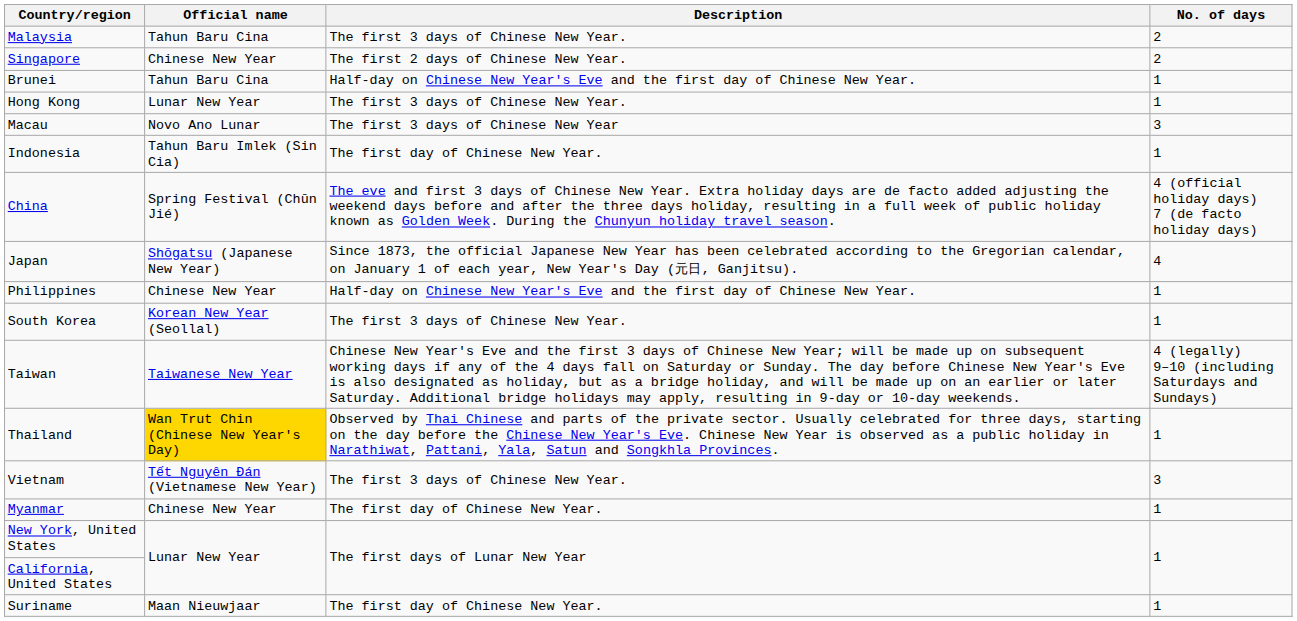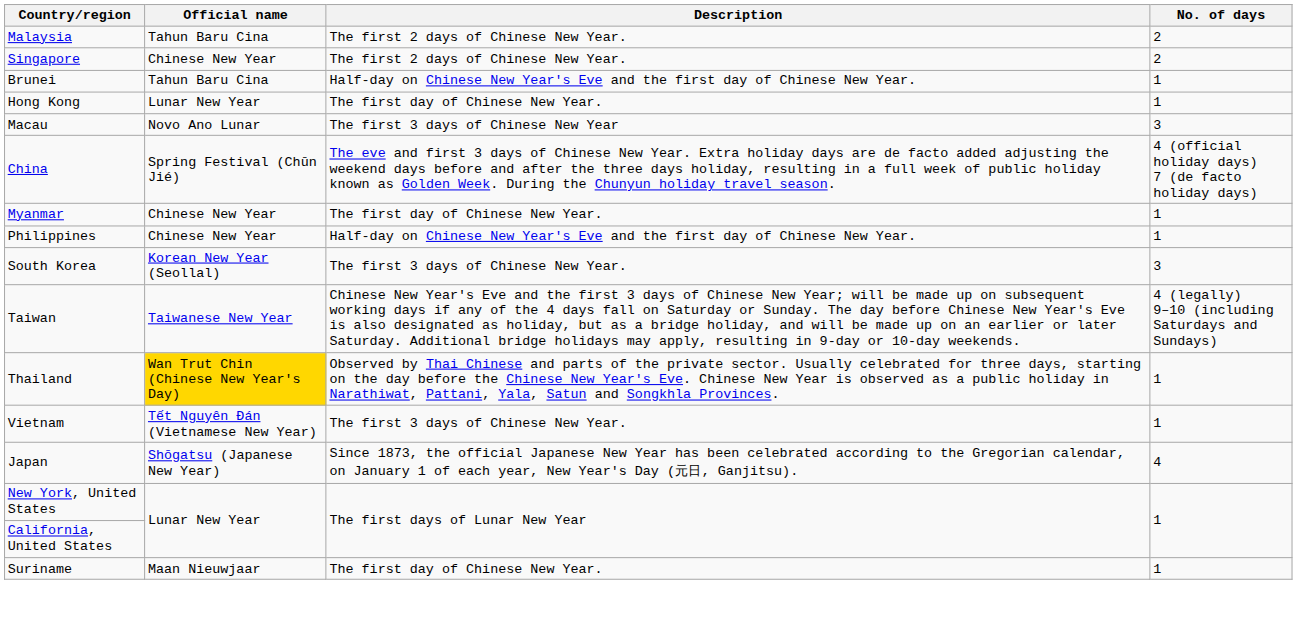Malaysia | Description: The first 3 days of Chinese New Year. -> The first 2 days of Chinese New Year.
Hong Kong | Description: The first 3 days of Chinese New Year. -> The first day of Chinese New Year.
- row: Indonesia | Tahun Baru Imlek (Sin Cia) | The first day of Chinese New Year. | 1
rows swapped: Myanmar <-> Japan
South Korea | No. of days: 1 -> 3
Vietnam | No. of days: 3 -> 1
